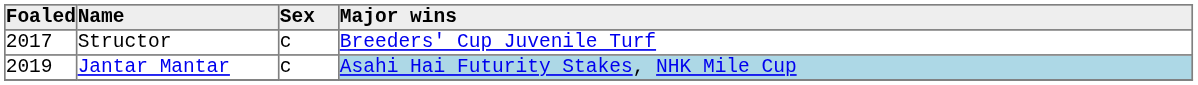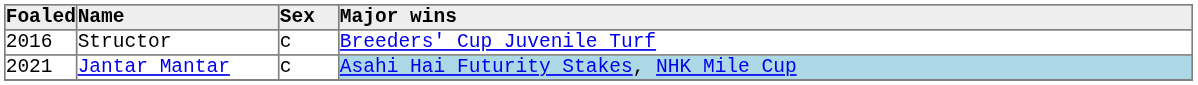Structor | Foaled: 2017 -> 2016
Jantar Mantar | Foaled: 2019 -> 2021
